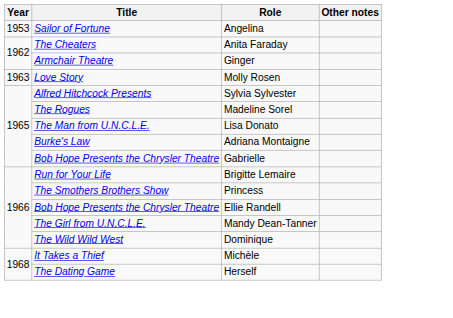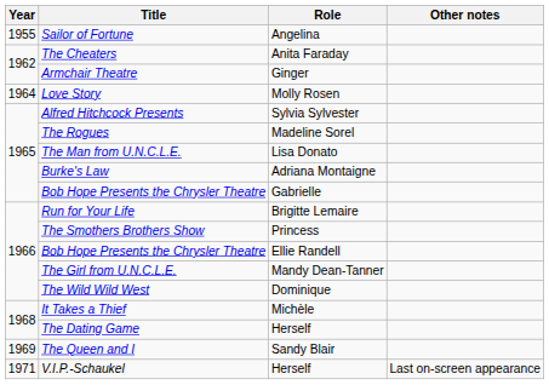Sailor of Fortune | Year: 1953 -> 1955
Love Story | Year: 1963 -> 1964
+ row: 1969 | The Queen and I | Sandy Blair
+ row: 1971 | V.I.P.-Schaukel | Herself | Last on-screen appearance
